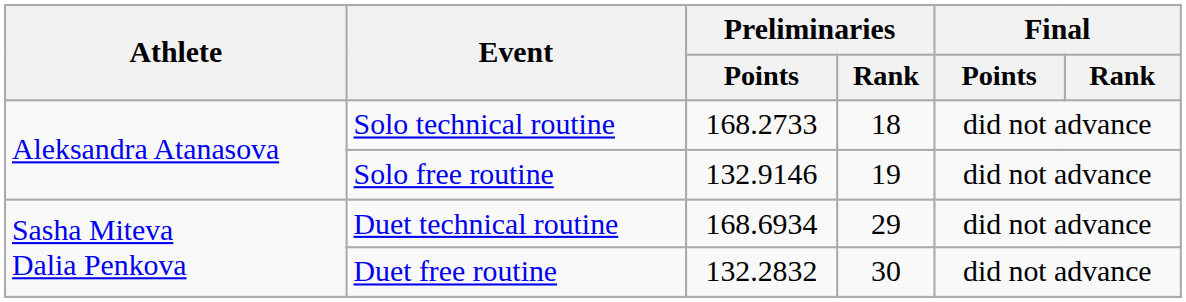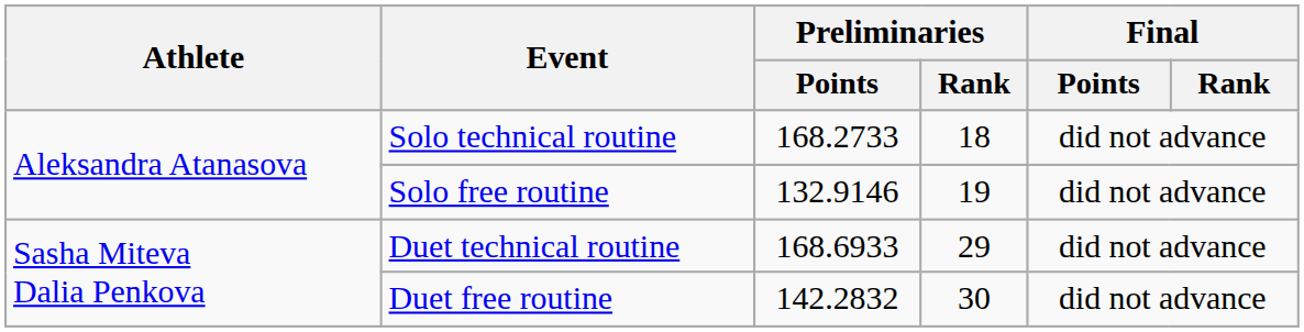Duet technical routine | Preliminaries / Points: 168.6934 -> 168.6933
Duet free routine | Preliminaries / Points: 132.2832 -> 142.2832
